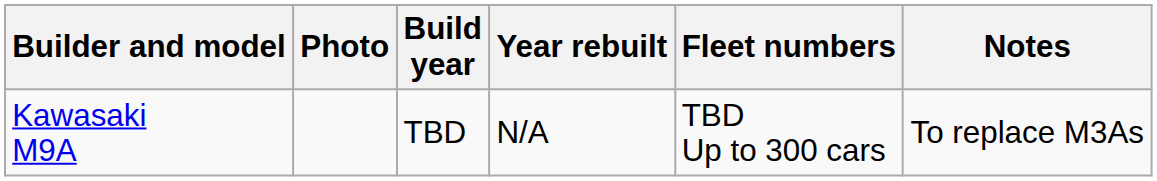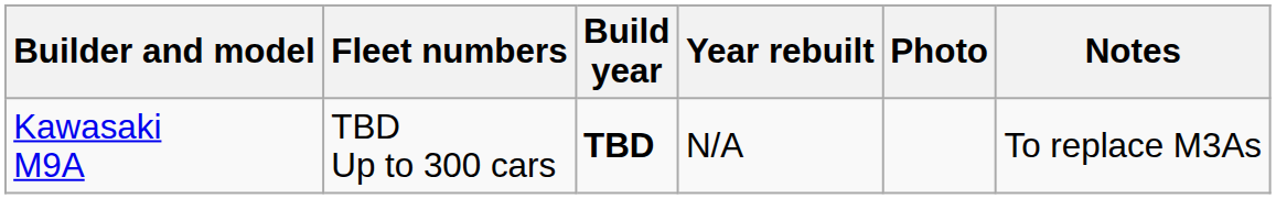columns swapped: Photo <-> Fleet numbers
Kawasaki M9A | Build year: normal -> bold
